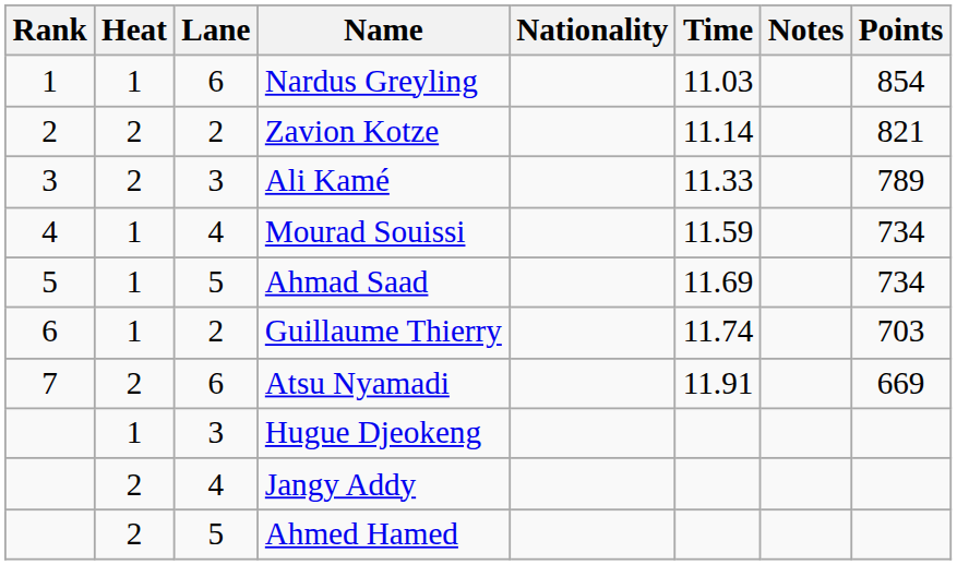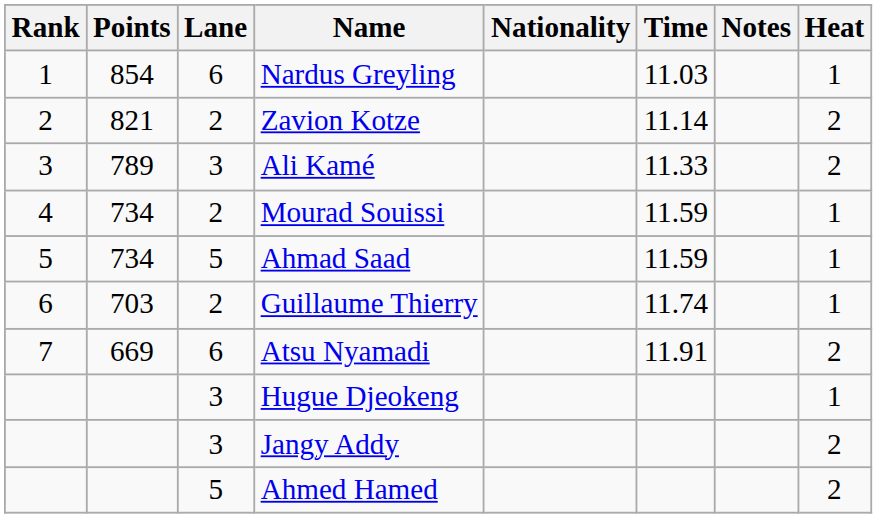columns swapped: Heat <-> Points
Mourad Souissi | Lane: 4 -> 2
Ahmad Saad | Time: 11.69 -> 11.59
Jangy Addy | Lane: 4 -> 3
